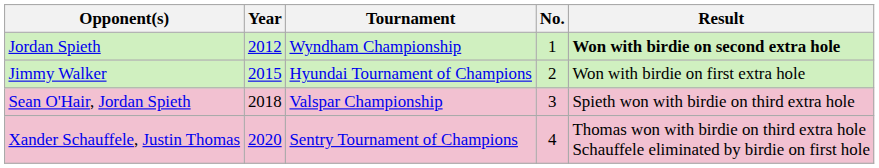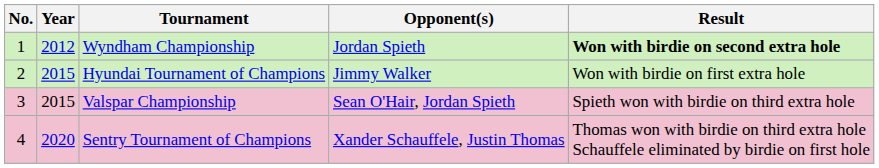columns swapped: No. <-> Opponent(s)
Valspar Championship | Year: 2018 -> 2015
